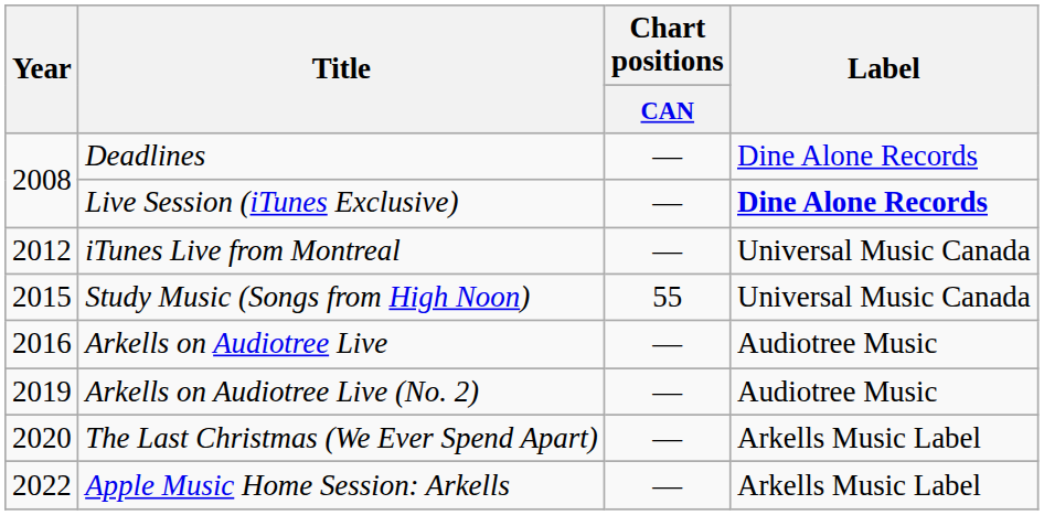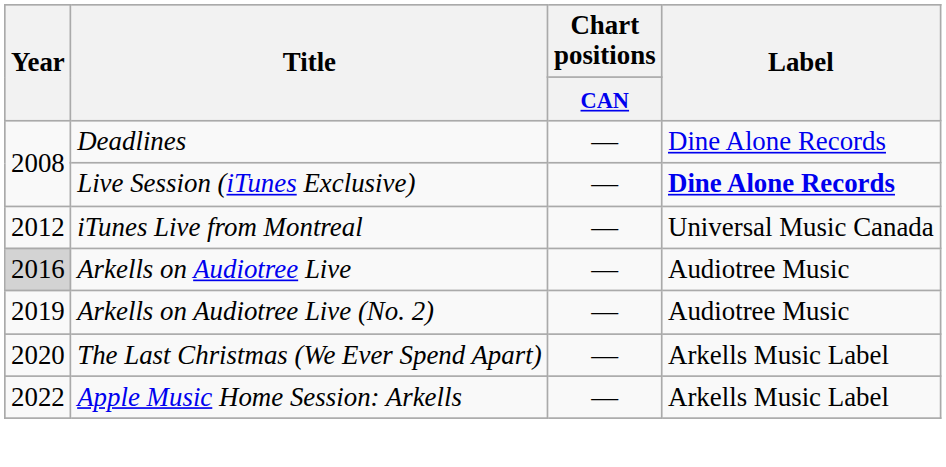- row: 2015 | Study Music (Songs from High Noon) | 55 | Universal Music Canada
Arkells on Audiotree Live | Year: no background -> lightgrey background
